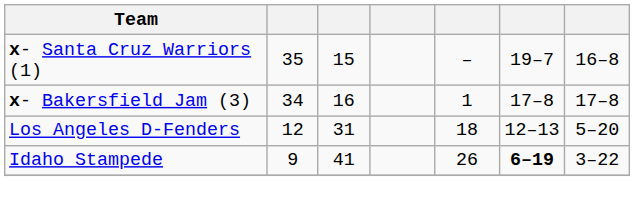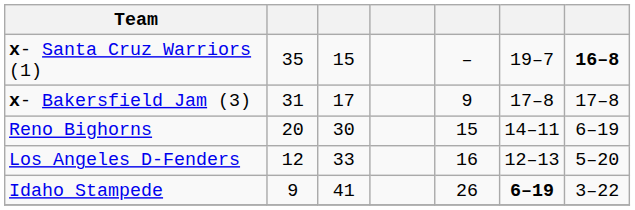x- Santa Cruz Warriors (1) | column 7: normal -> bold
x- Bakersfield Jam (3) | column 2: 34 -> 31
x- Bakersfield Jam (3) | column 3: 16 -> 17
x- Bakersfield Jam (3) | column 5: 1 -> 9
+ row: Reno Bighorns | 20 | 30 | 15 | 14–11 | 6–19
Los Angeles D-Fenders | column 3: 31 -> 33
Los Angeles D-Fenders | column 5: 18 -> 16
